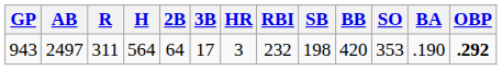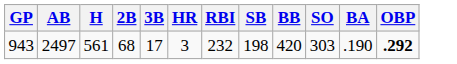- column: R | 311
943 | H: 564 -> 561
943 | 2B: 64 -> 68
943 | SO: 353 -> 303
